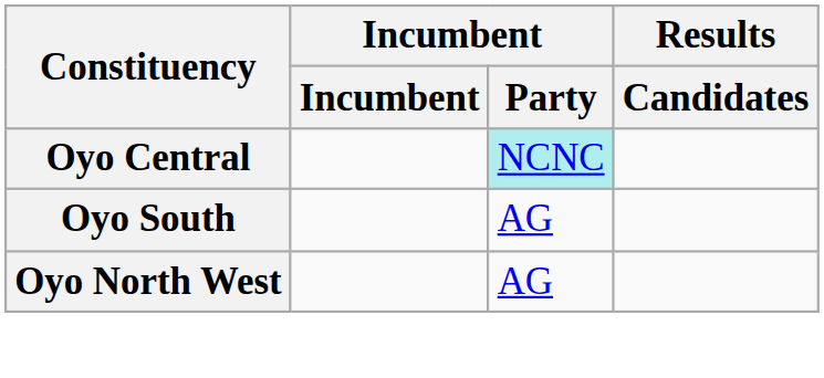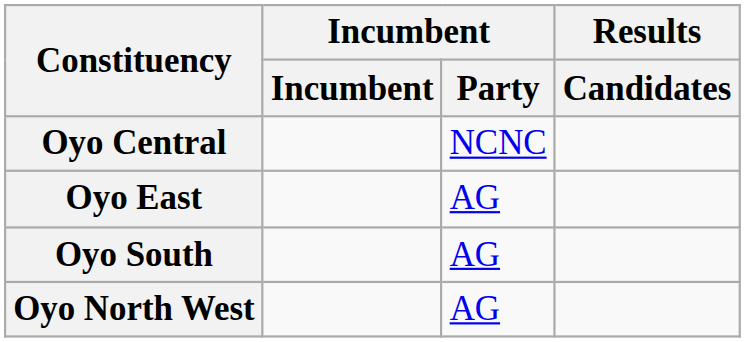Oyo Central | Incumbent / Party: paleturquoise background -> no background
+ row: Oyo East | AG
